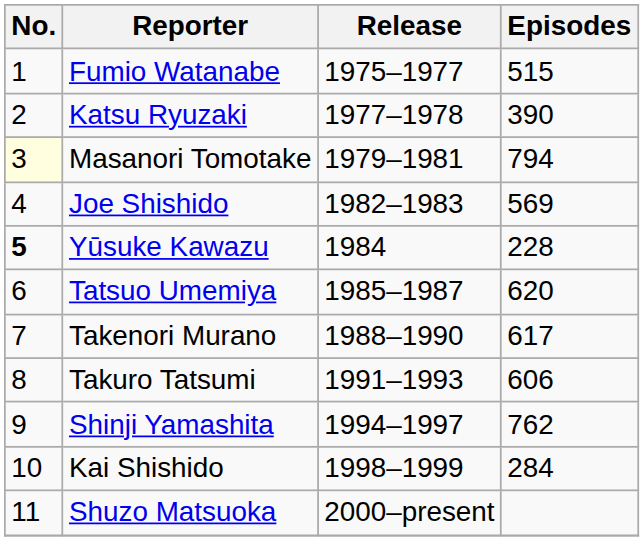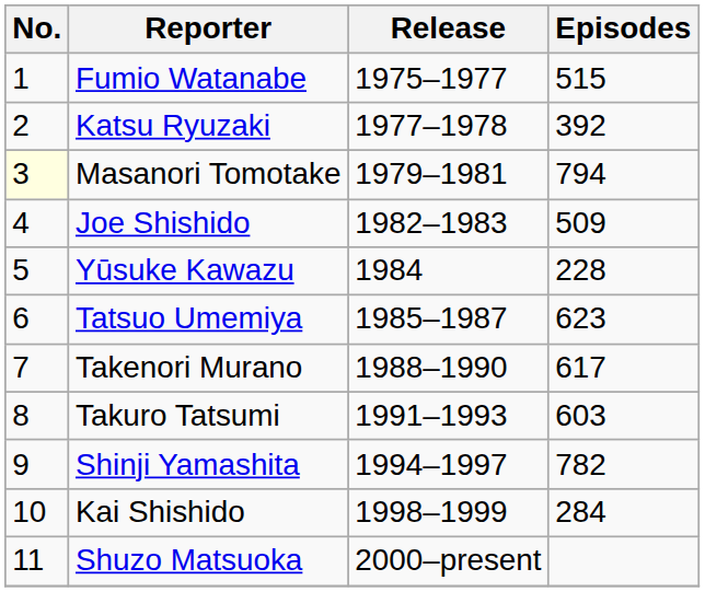Katsu Ryuzaki | Episodes: 390 -> 392
Joe Shishido | Episodes: 569 -> 509
Yūsuke Kawazu | No.: bold -> normal
Tatsuo Umemiya | Episodes: 620 -> 623
Takuro Tatsumi | Episodes: 606 -> 603
Shinji Yamashita | Episodes: 762 -> 782
